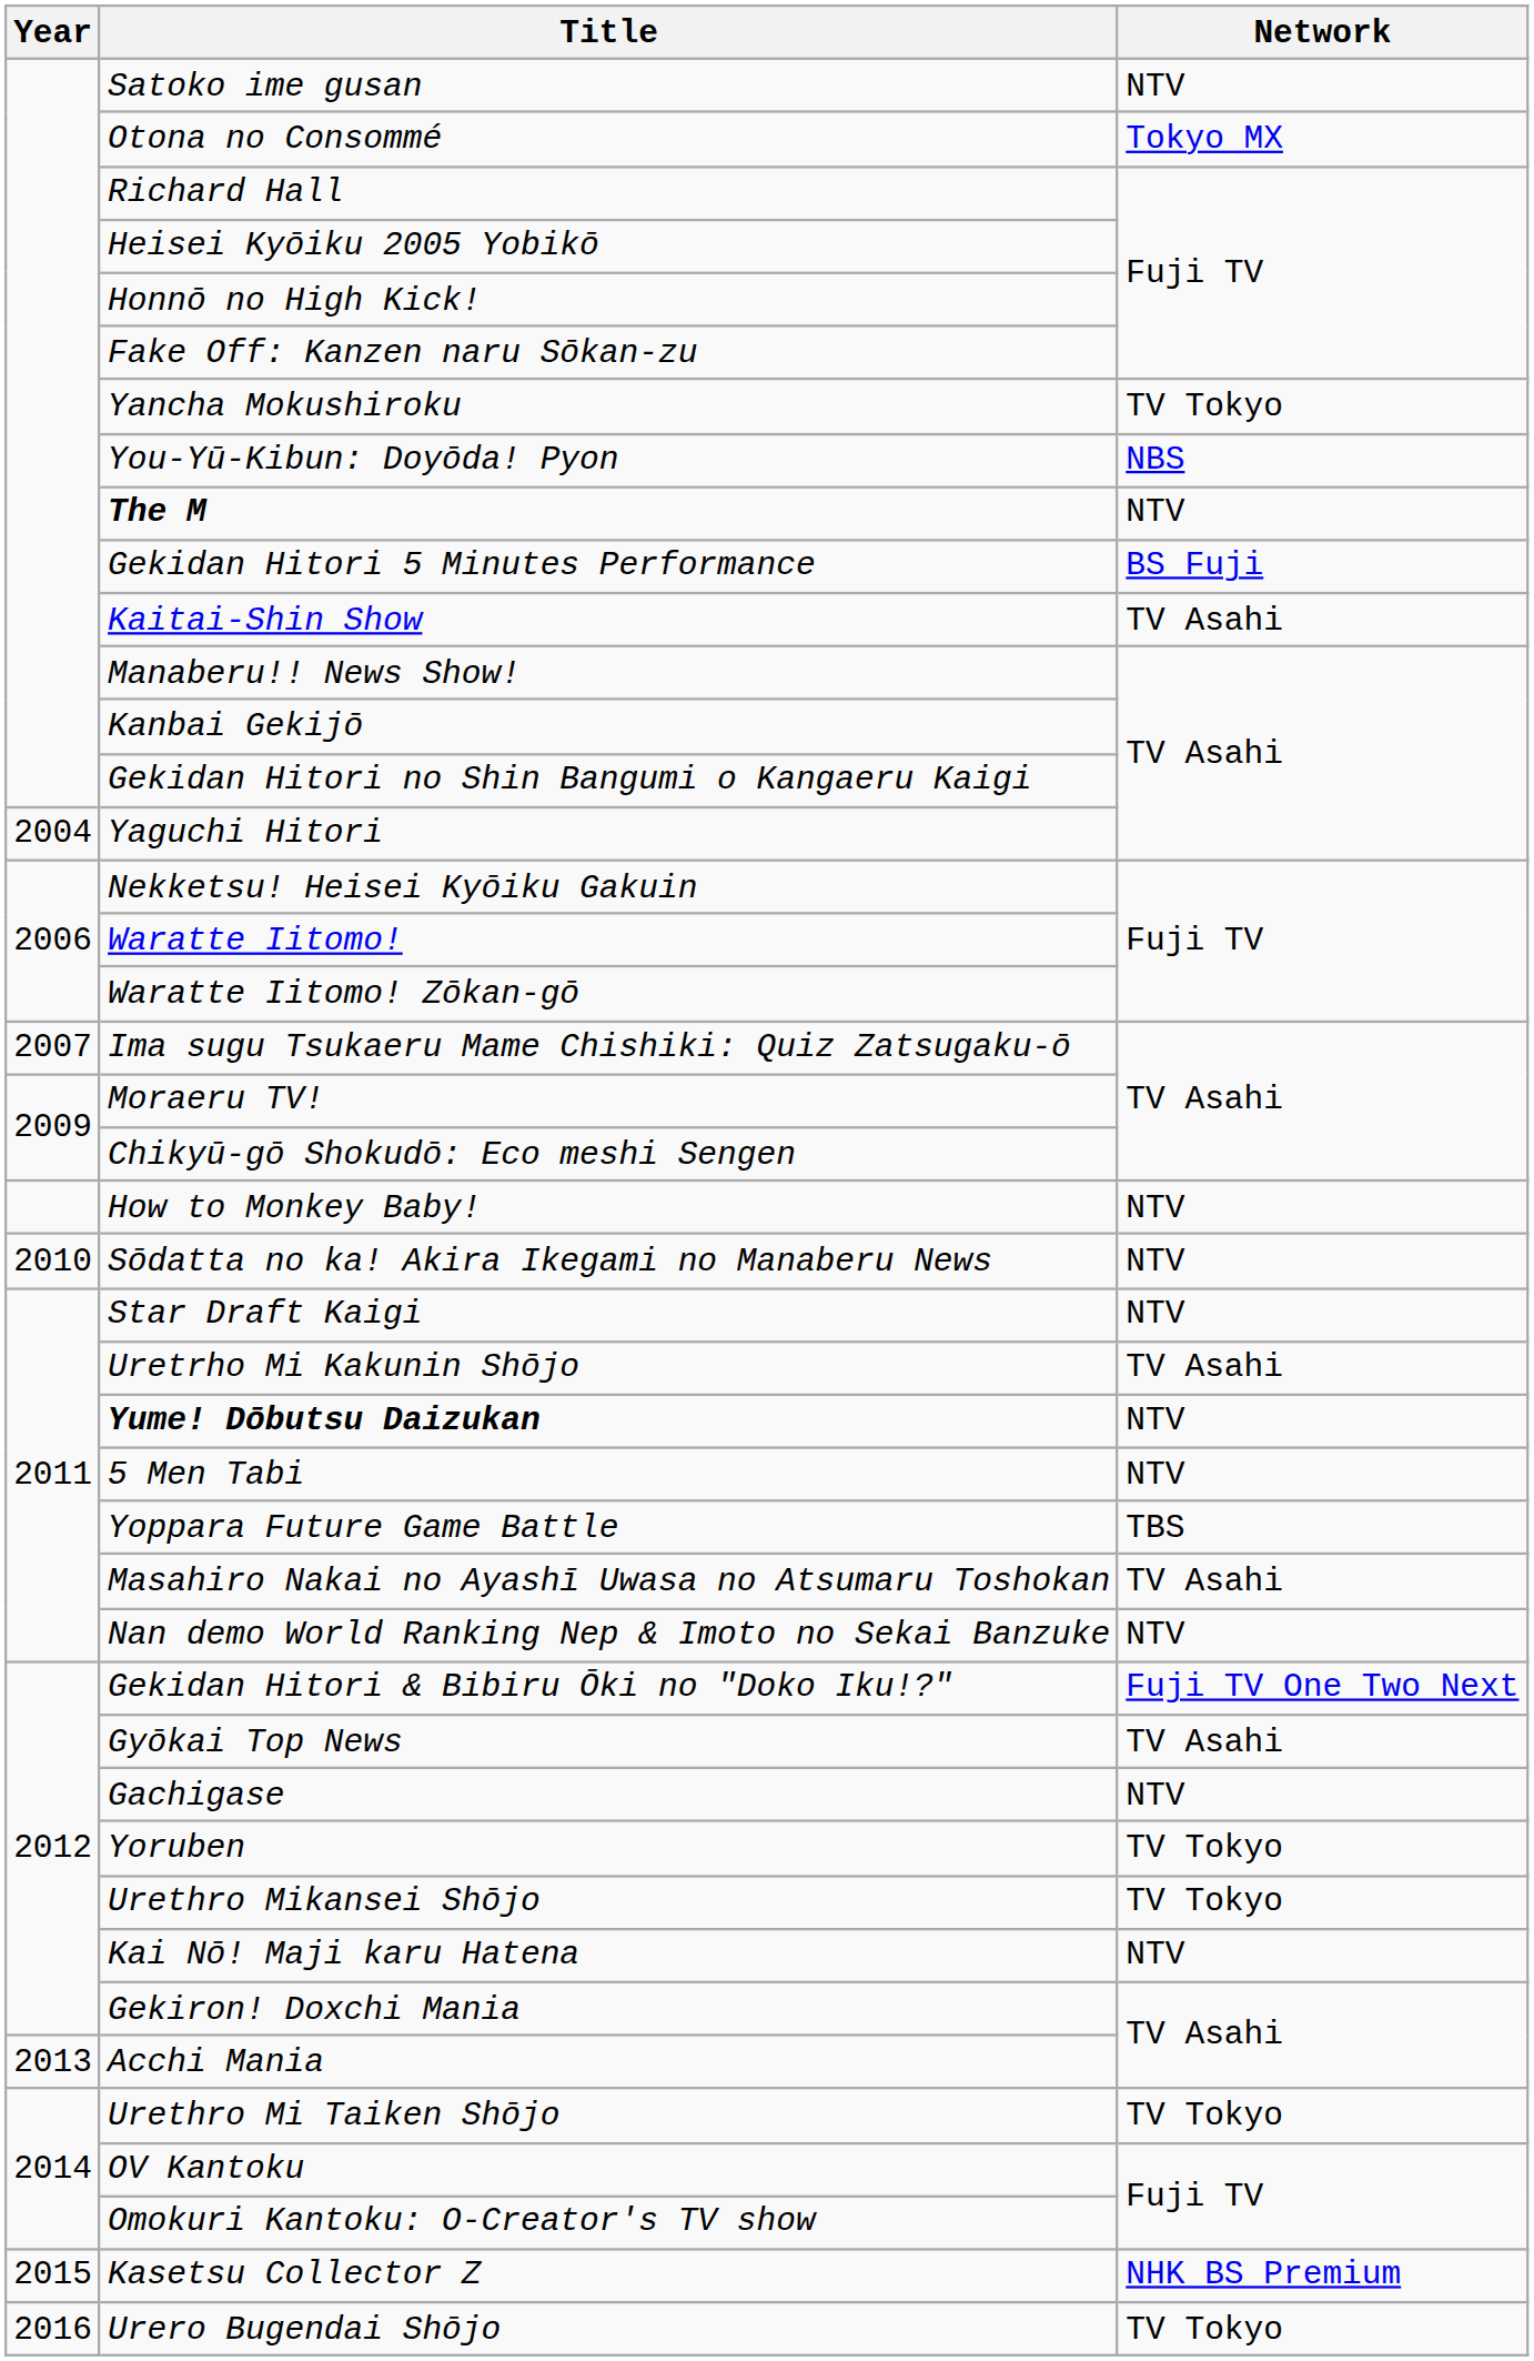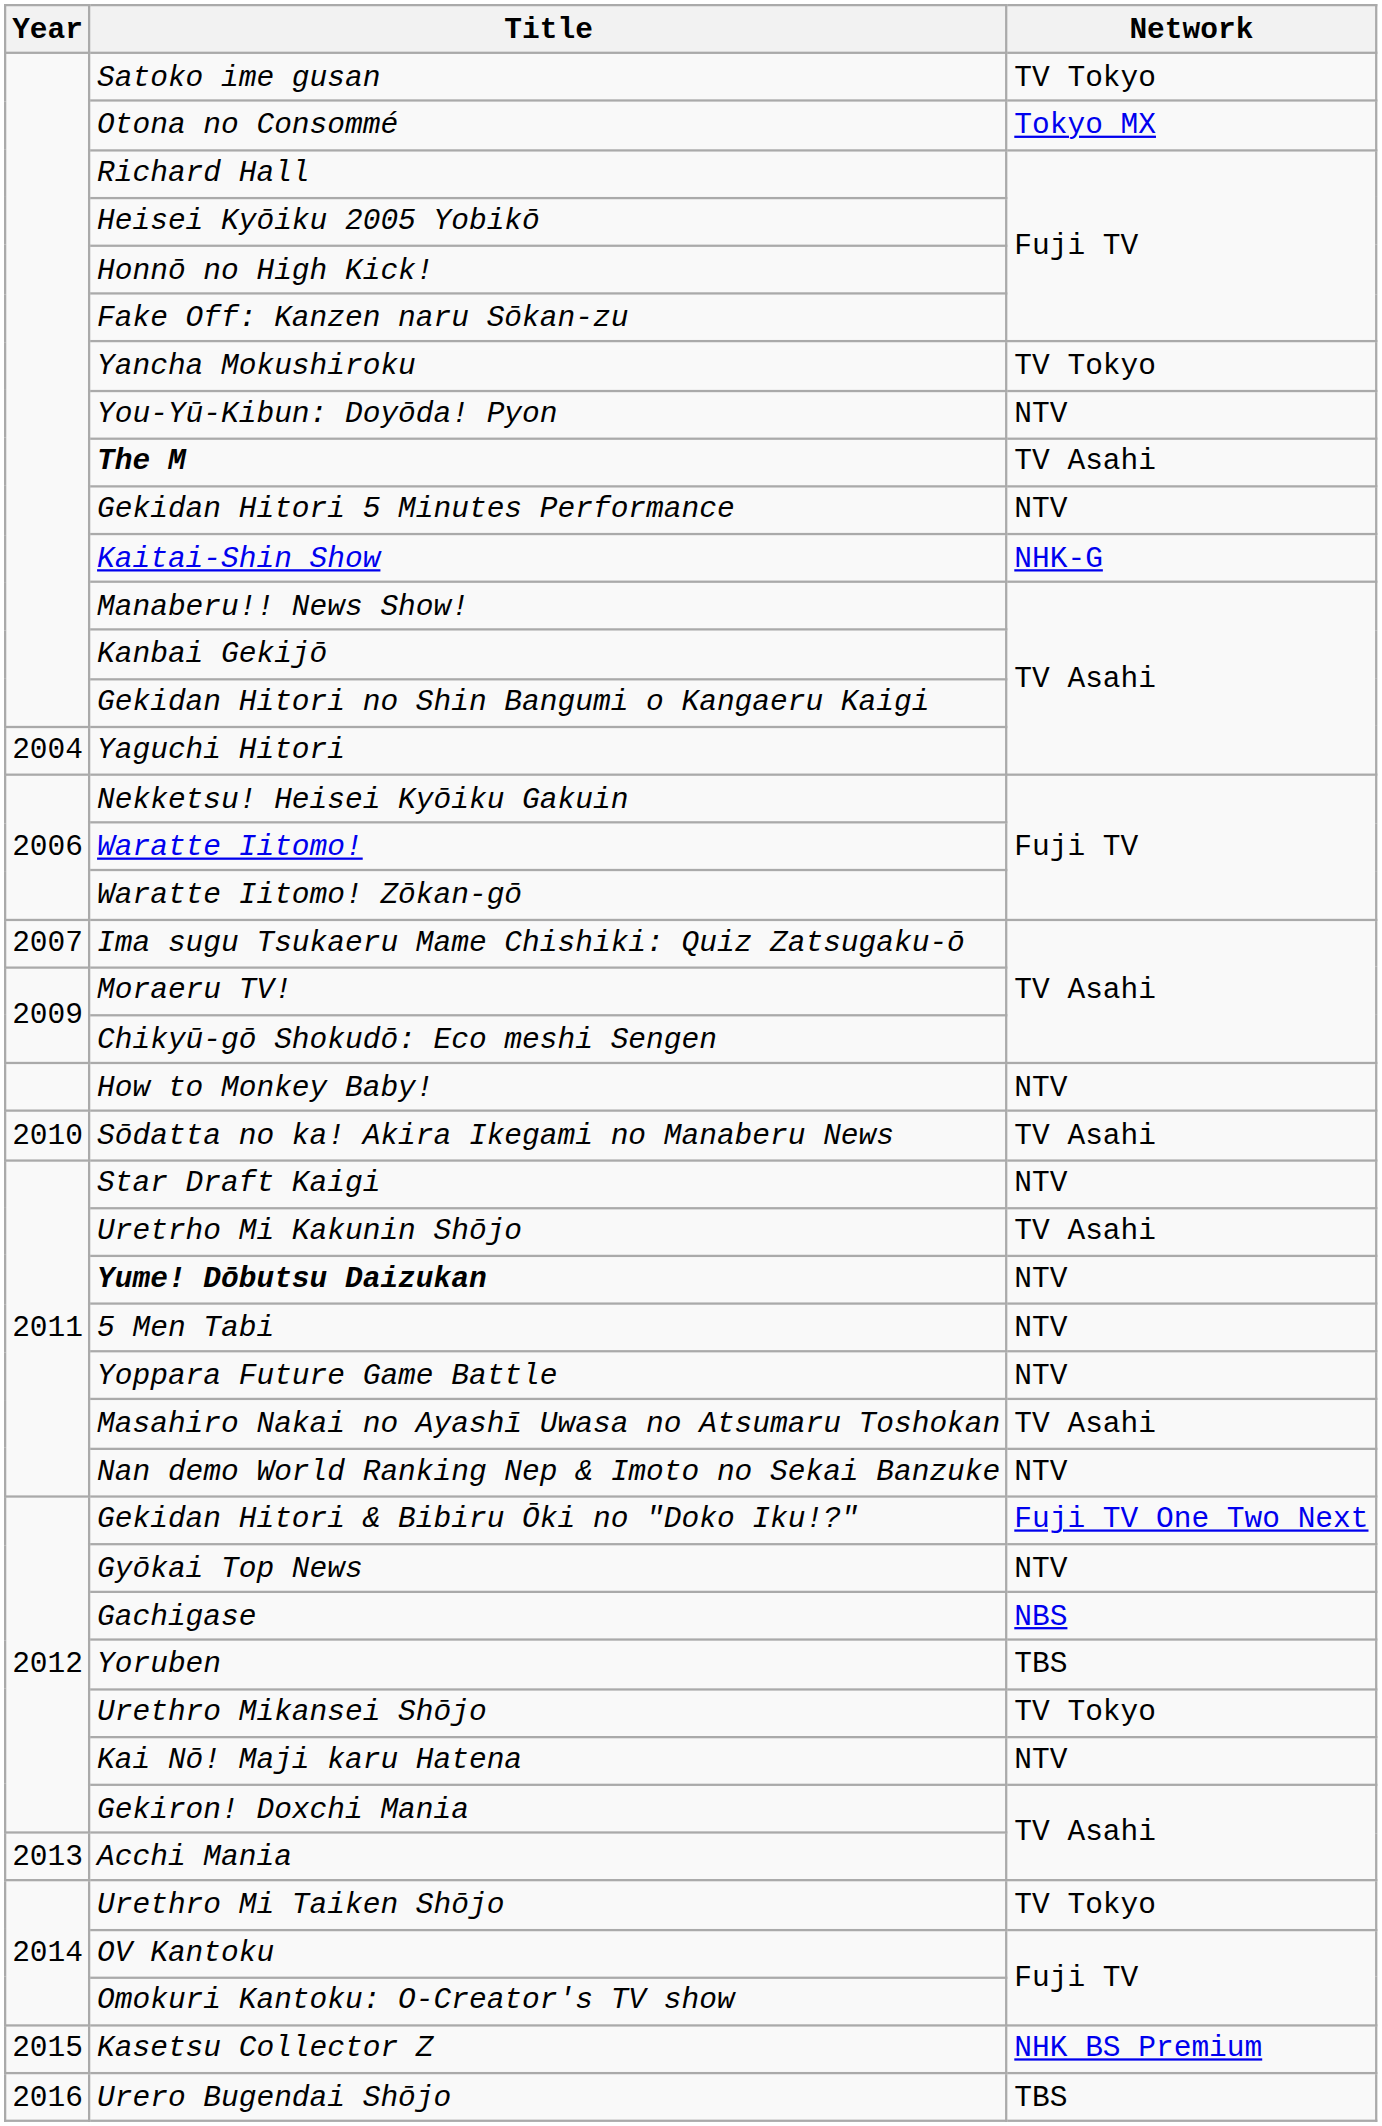Satoko ime gusan | Network: NTV -> TV Tokyo
You-Yū-Kibun: Doyōda! Pyon | Network: NBS -> NTV
The M | Network: NTV -> TV Asahi
Gekidan Hitori 5 Minutes Performance | Network: BS Fuji -> NTV
Kaitai-Shin Show | Network: TV Asahi -> NHK-G
Sōdatta no ka! Akira Ikegami no Manaberu News | Network: NTV -> TV Asahi
Yoppara Future Game Battle | Network: TBS -> NTV
Gyōkai Top News | Network: TV Asahi -> NTV
Gachigase | Network: NTV -> NBS
Yoruben | Network: TV Tokyo -> TBS
Urero Bugendai Shōjo | Network: TV Tokyo -> TBS
